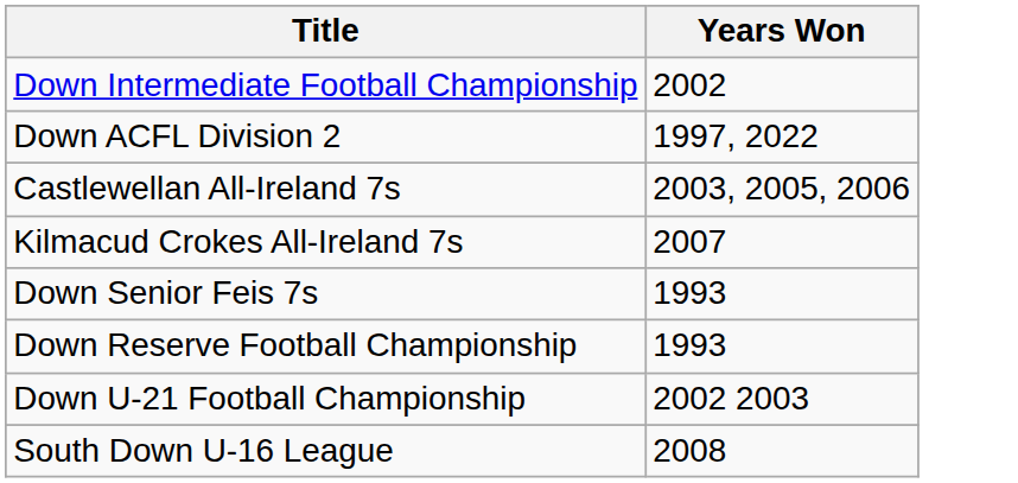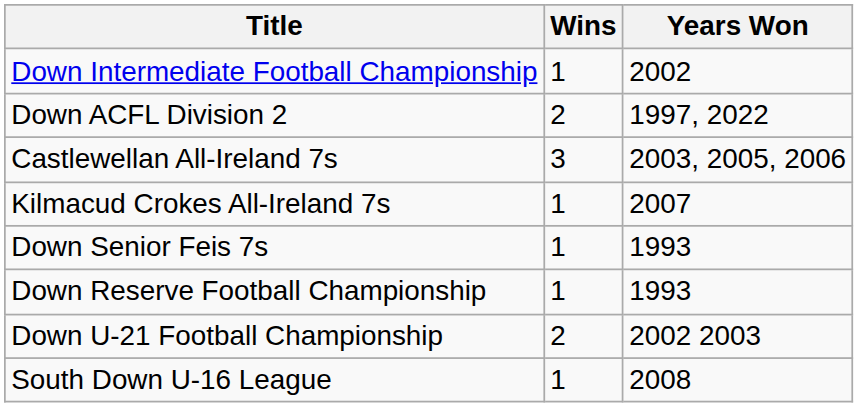+ column: Wins | 1 | 2 | 3 | 1 | 1 | 1 | 2 | 1
